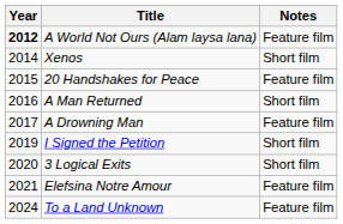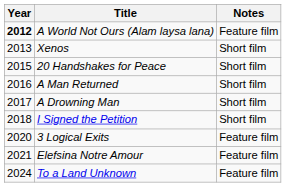Xenos | Year: 2014 -> 2013
20 Handshakes for Peace | Notes: Feature film -> Short film
A Drowning Man | Notes: Feature film -> Short film
I Signed the Petition | Year: 2019 -> 2018
3 Logical Exits | Notes: Short film -> Feature film
